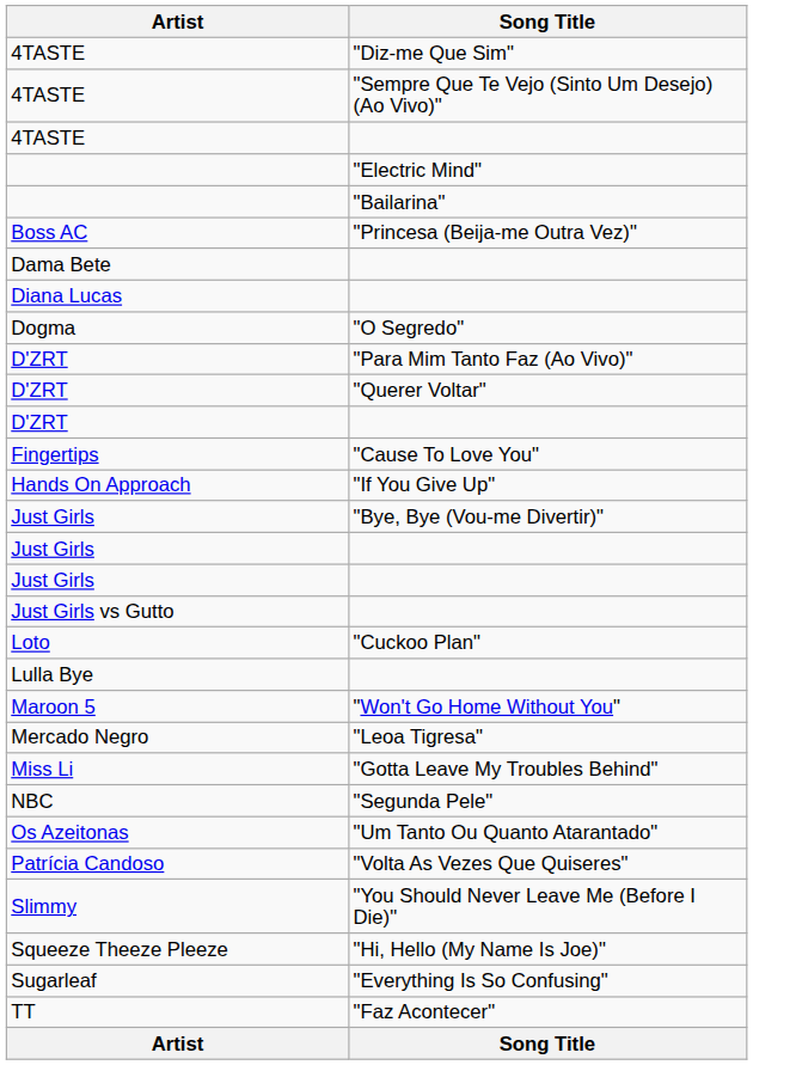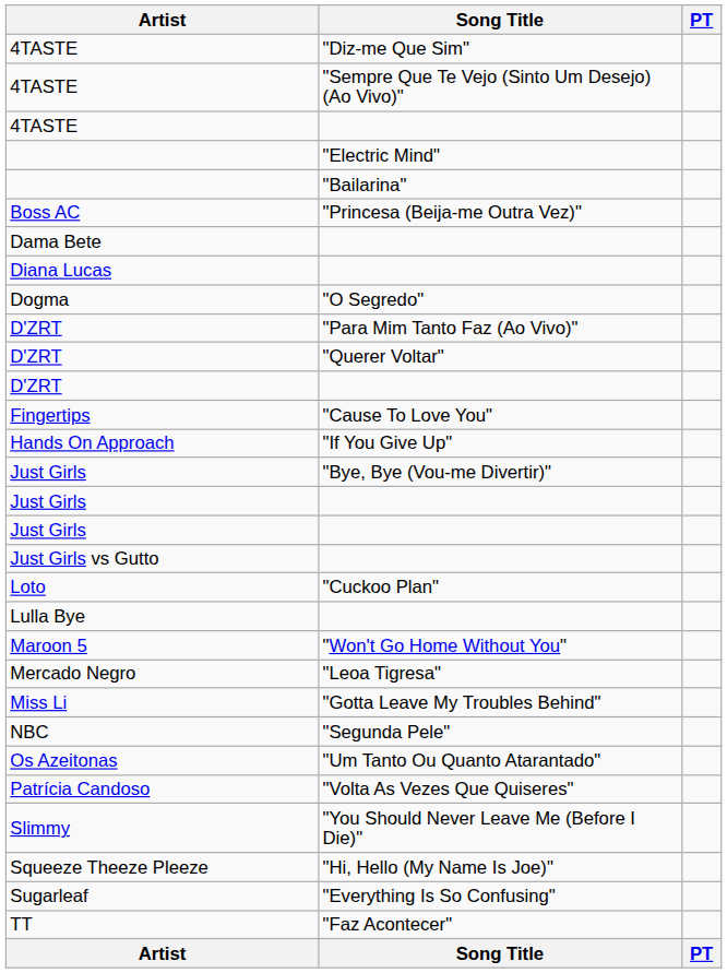+ column: PT | PT
